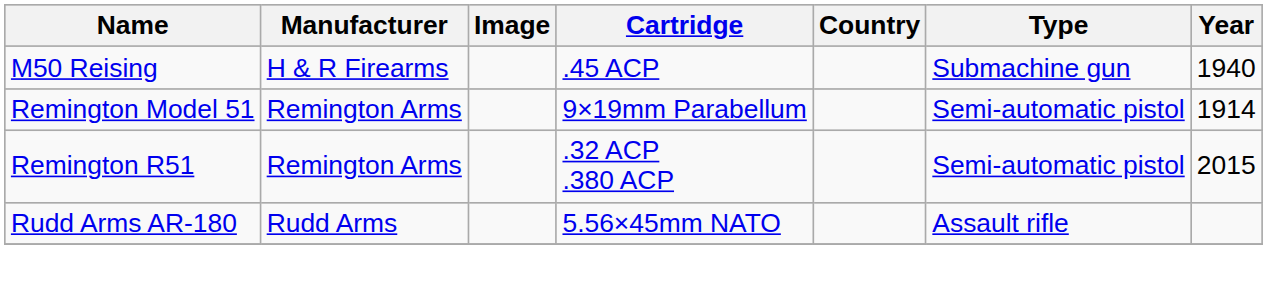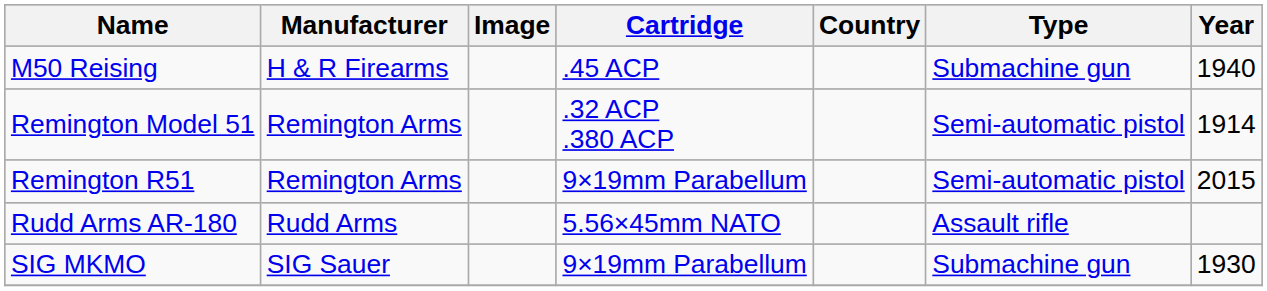Remington Model 51 | Cartridge: 9×19mm Parabellum -> .32 ACP .380 ACP
Remington R51 | Cartridge: .32 ACP .380 ACP -> 9×19mm Parabellum
+ row: SIG MKMO | SIG Sauer | 9×19mm Parabellum | Submachine gun | 1930
